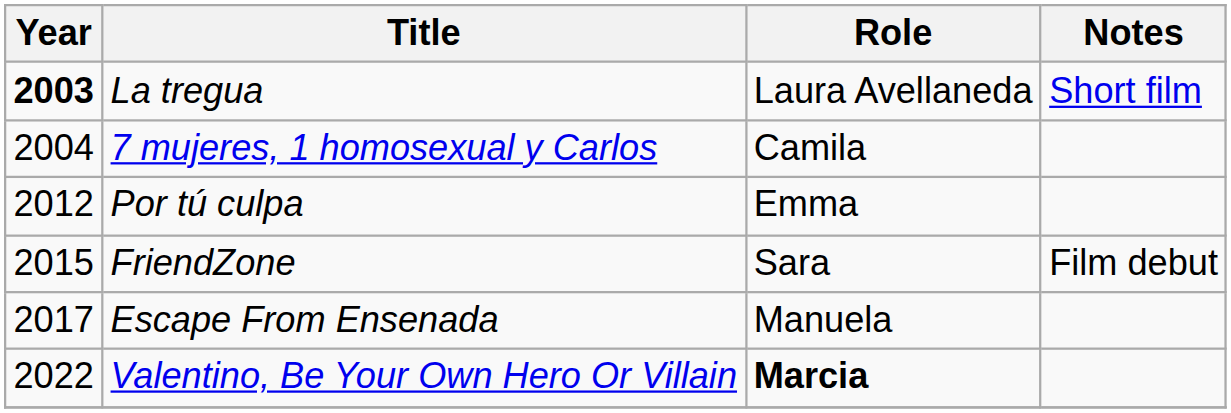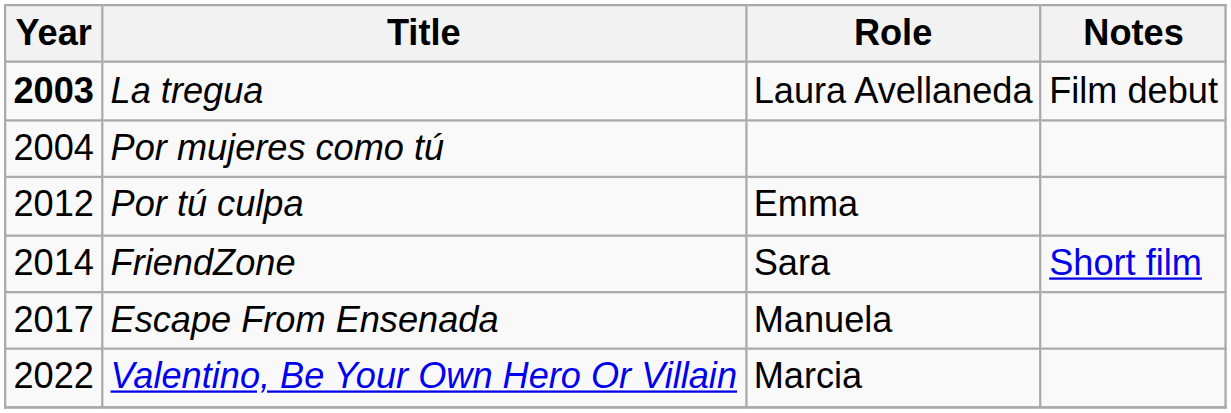La tregua | Notes: Short film -> Film debut
+ row: 2004 | Por mujeres como tú
- row: 2004 | 7 mujeres, 1 homosexual y Carlos | Camila
FriendZone | Year: 2015 -> 2014
FriendZone | Notes: Film debut -> Short film
Valentino, Be Your Own Hero Or Villain | Role: bold -> normal
